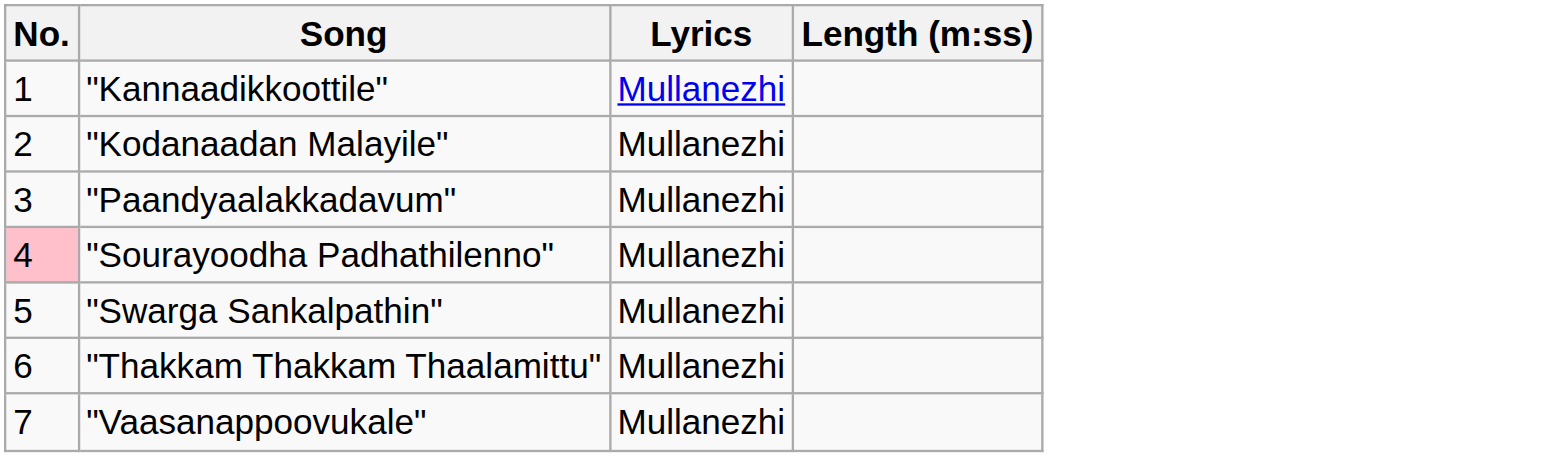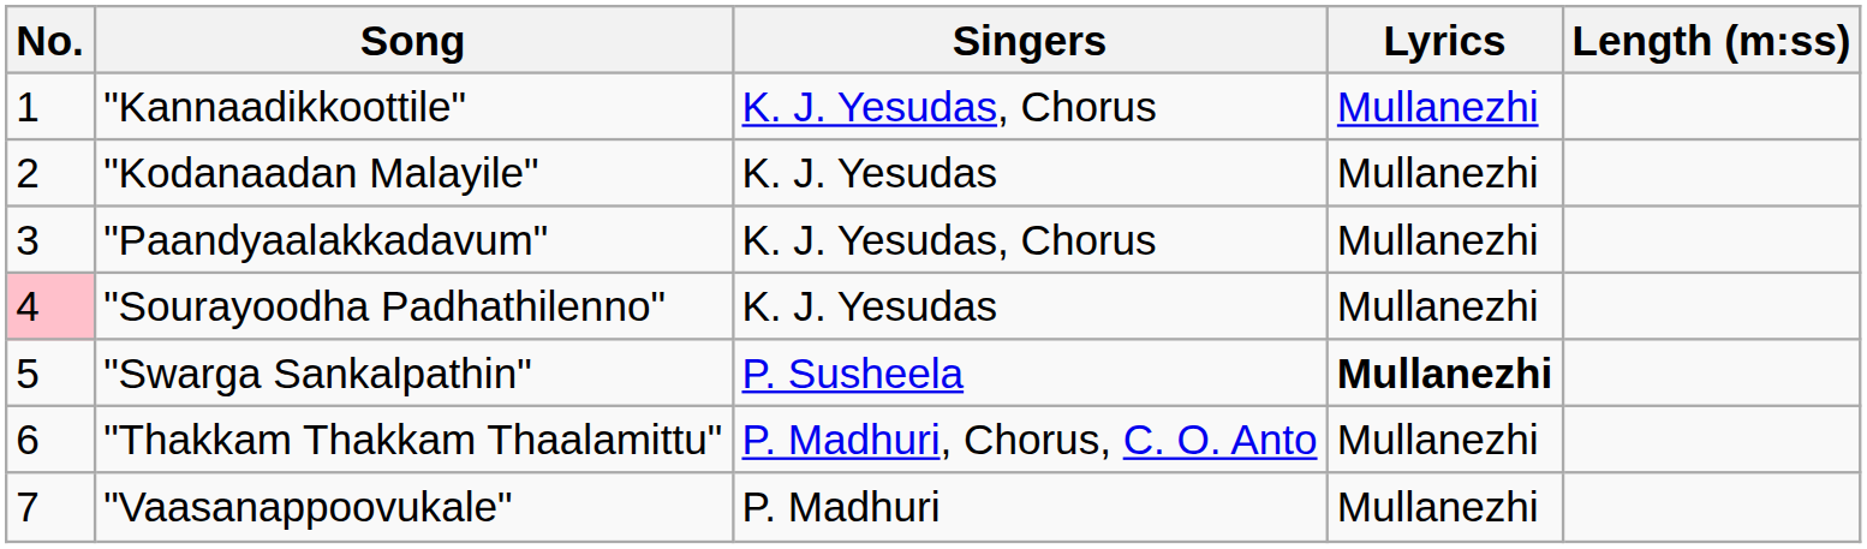+ column: Singers | K. J. Yesudas, Chorus | K. J. Yesudas | K. J. Yesudas, Chorus | K. J. Yesudas | P. Susheela | P. Madhuri, Chorus, C. O. Anto | P. Madhuri
"Swarga Sankalpathin" | Lyrics: normal -> bold
